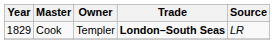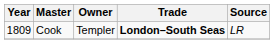Cook | Year: 1829 -> 1809
